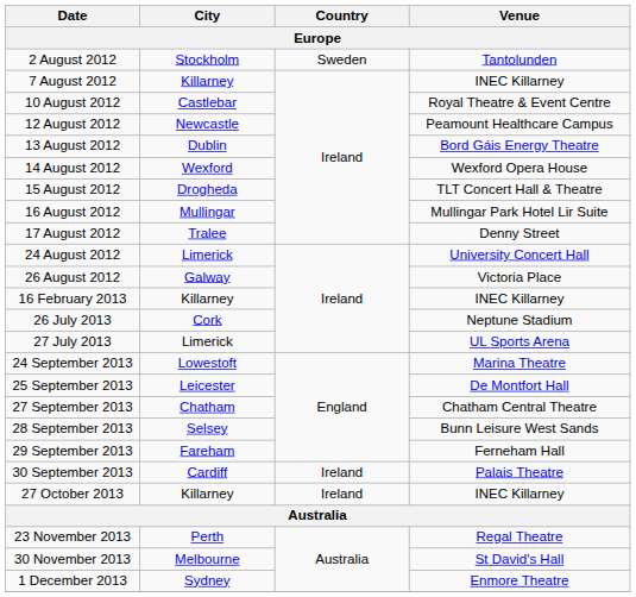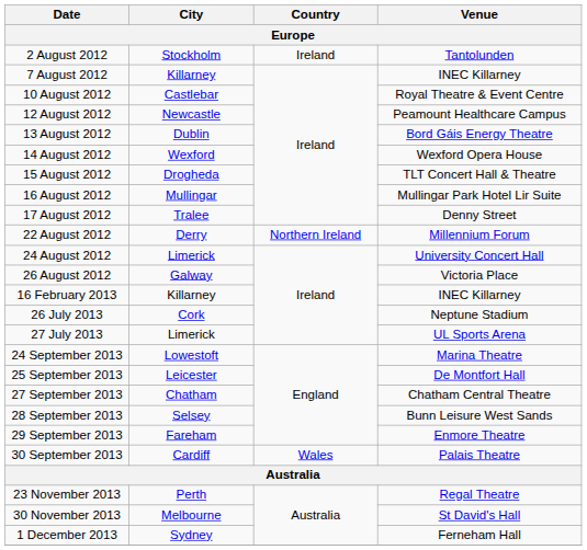2 August 2012 | Country: Sweden -> Ireland
+ row: 22 August 2012 | Derry | Northern Ireland | Millennium Forum
29 September 2013 | Venue: Ferneham Hall -> Enmore Theatre
30 September 2013 | Country: Ireland -> Wales
- row: 27 October 2013 | Killarney | Ireland | INEC Killarney
1 December 2013 | Venue: Enmore Theatre -> Ferneham Hall
